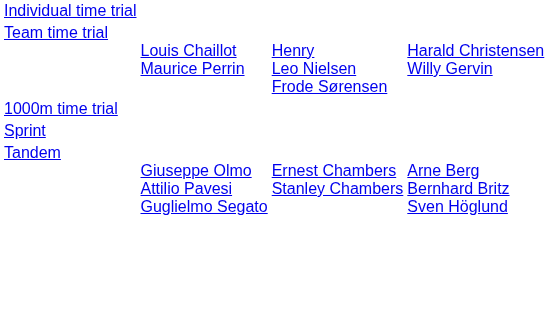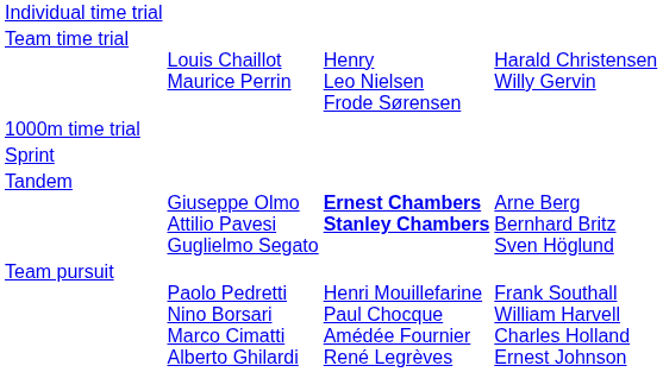Tandem | column 3: normal -> bold
+ row: Team pursuit | Paolo Pedretti Nino Borsari Marco Cimatti Alberto Ghilardi | Henri Mouillefarine Paul Chocque Amédée Fournier René Legrèves | Frank Southall William Harvell Charles Holland Ernest Johnson
